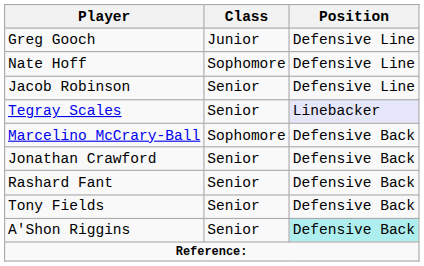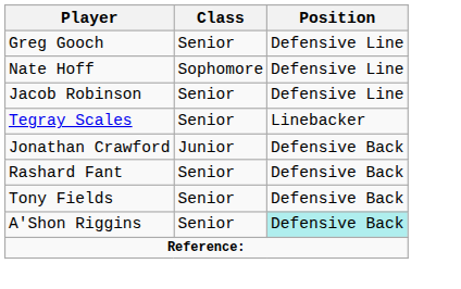Greg Gooch | Class: Junior -> Senior
Tegray Scales | Position: lavender background -> no background
- row: Marcelino McCrary-Ball | Sophomore | Defensive Back
Jonathan Crawford | Class: Senior -> Junior
